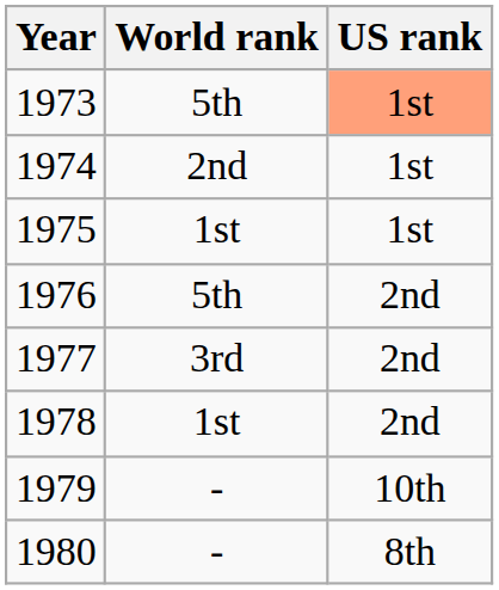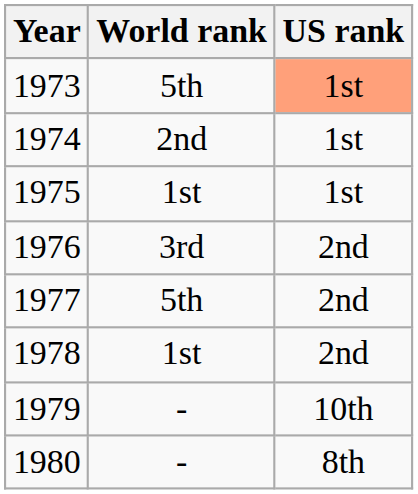1976 | World rank: 5th -> 3rd
1977 | World rank: 3rd -> 5th
